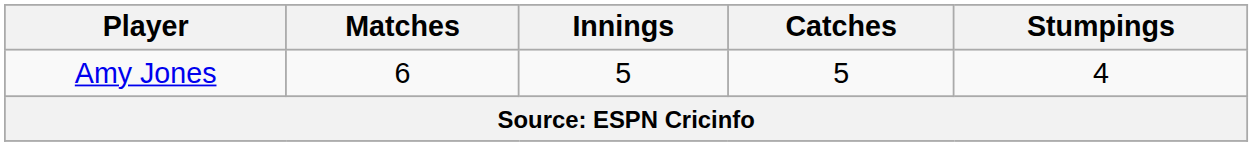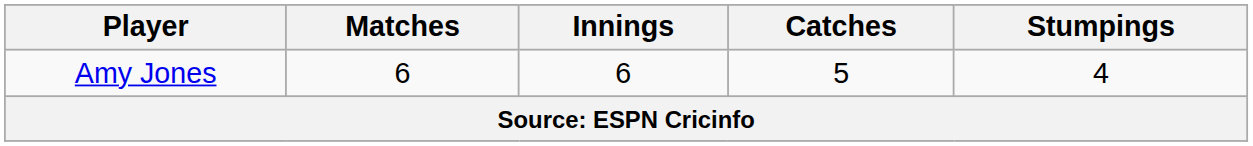Amy Jones | Innings: 5 -> 6
